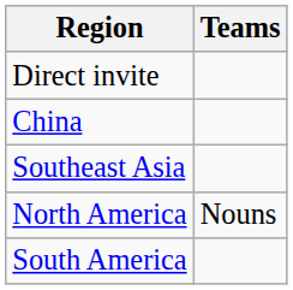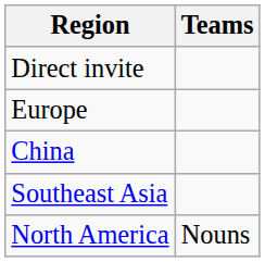+ row: Europe
- row: South America
